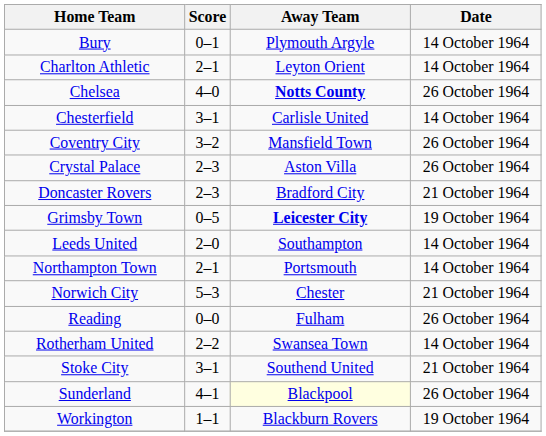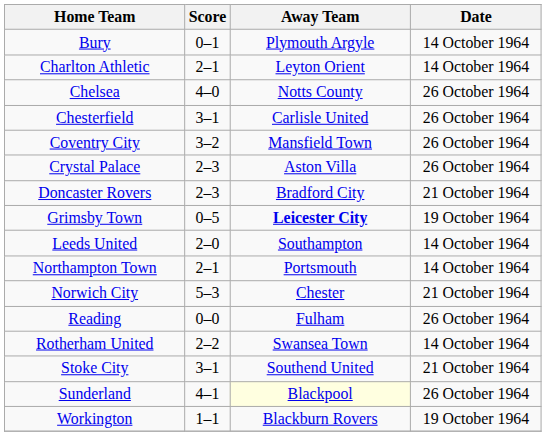Chelsea | Away Team: bold -> normal
Chesterfield | Date: 14 October 1964 -> 26 October 1964
